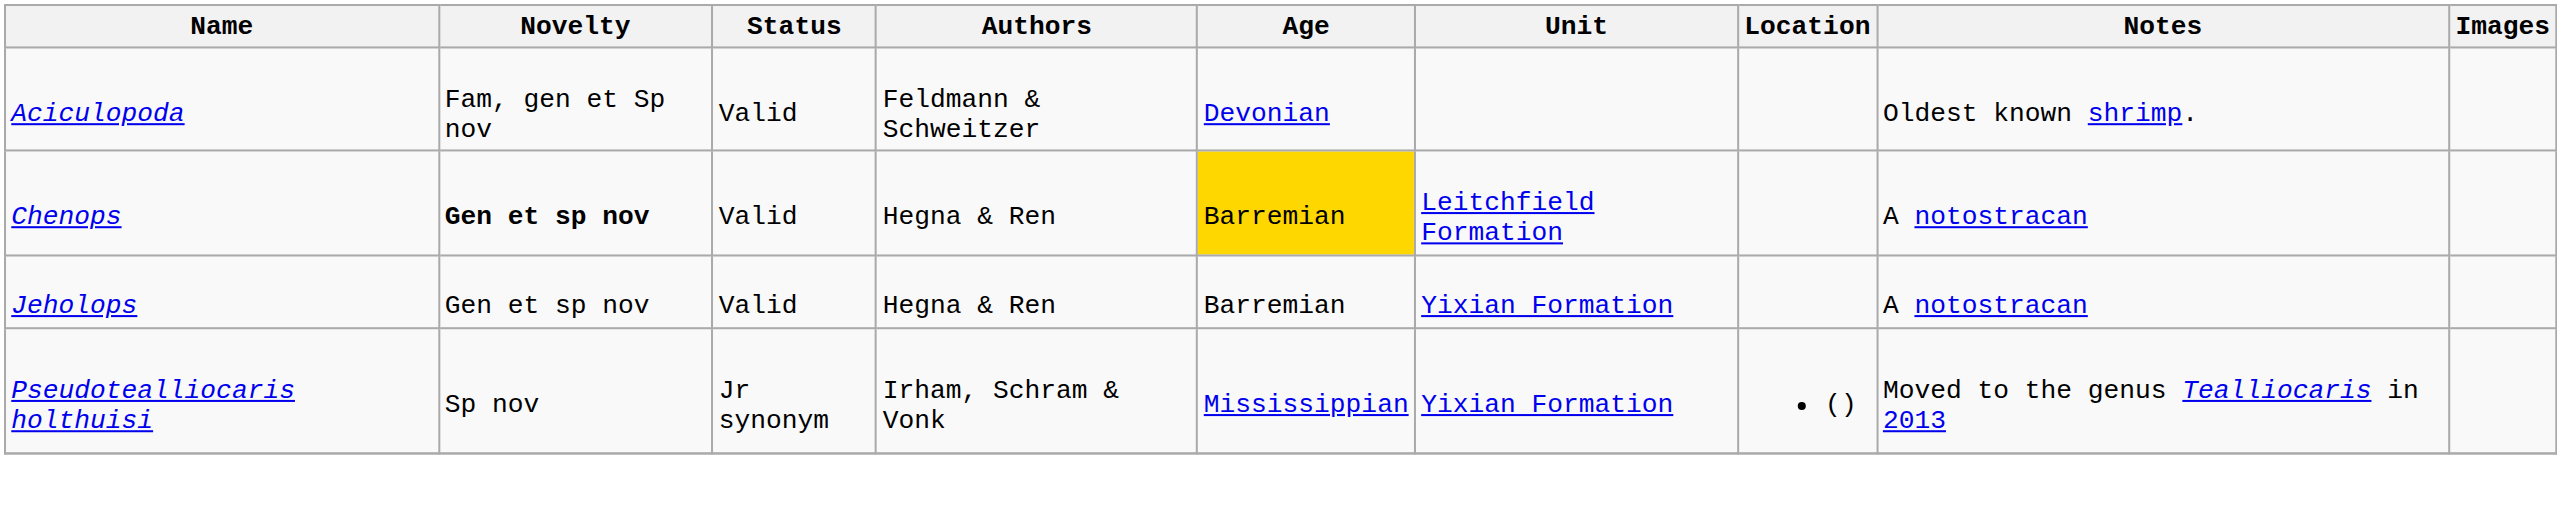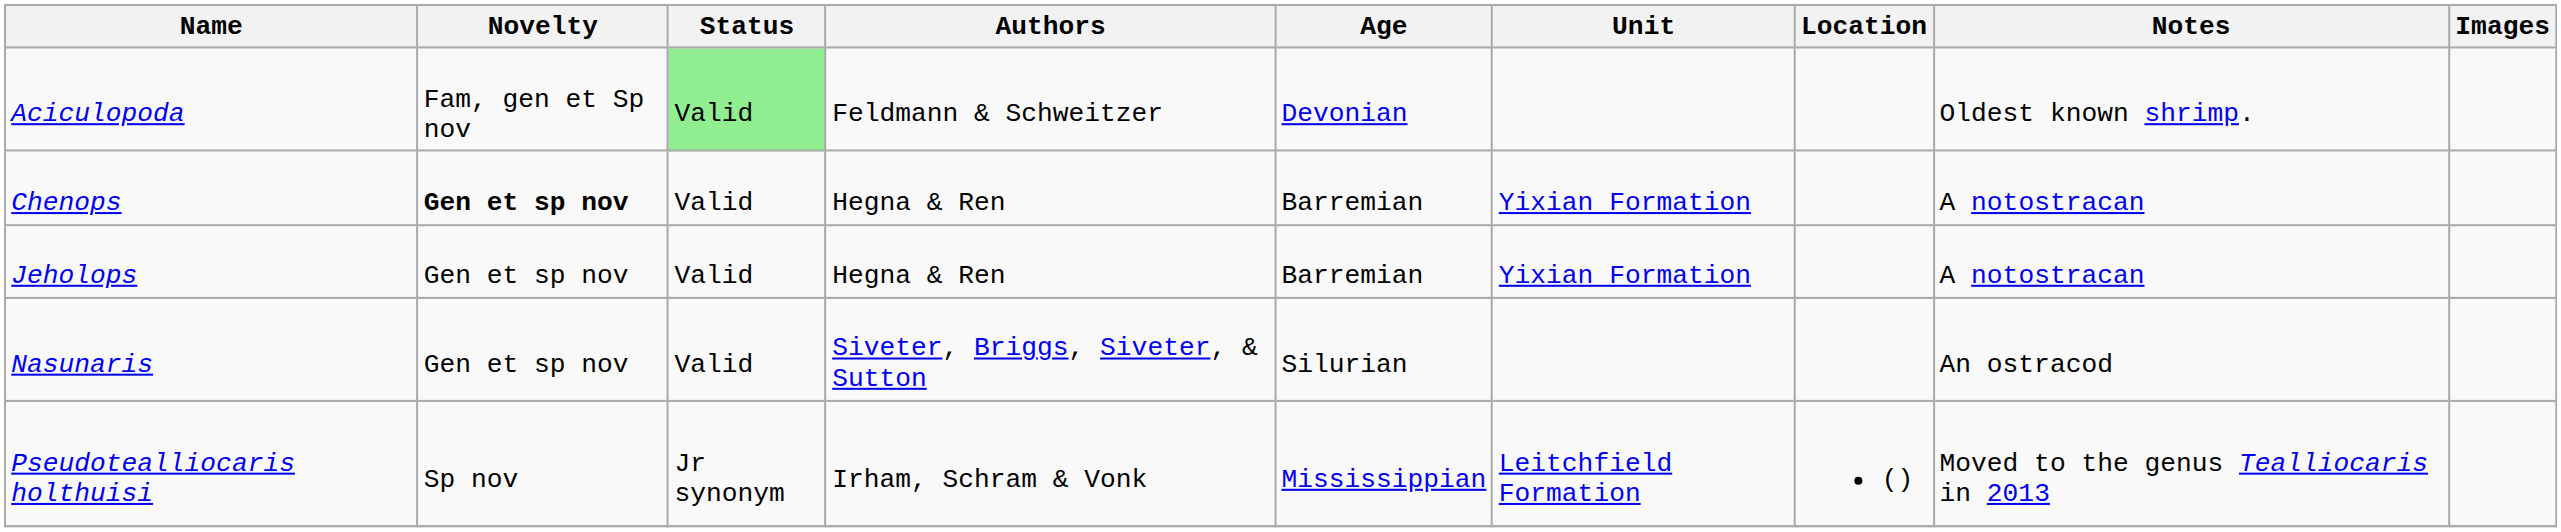Aciculopoda | Status: no background -> lightgreen background
Chenops | Age: gold background -> no background
Chenops | Unit: Leitchfield Formation -> Yixian Formation
+ row: Nasunaris | Gen et sp nov | Valid | Siveter, Briggs, Siveter, & Sutton | Silurian | An ostracod
Pseudotealliocaris holthuisi | Unit: Yixian Formation -> Leitchfield Formation
